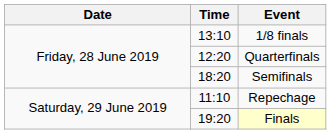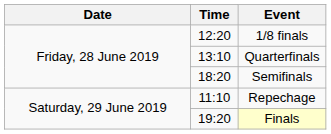1/8 finals | Time: 13:10 -> 12:20
Quarterfinals | Time: 12:20 -> 13:10
